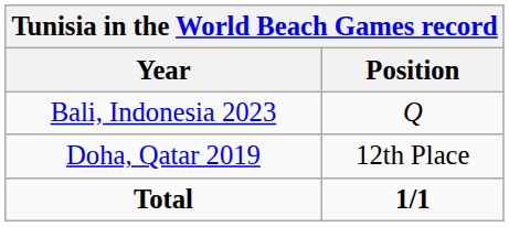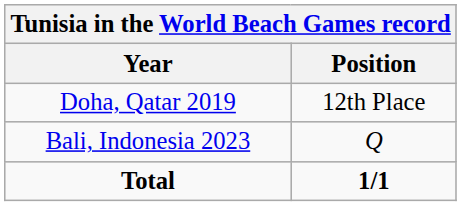rows swapped: Doha, Qatar 2019 <-> Bali, Indonesia 2023
